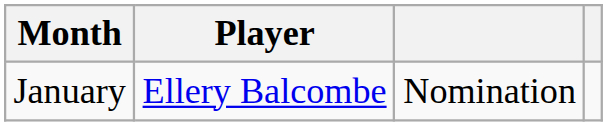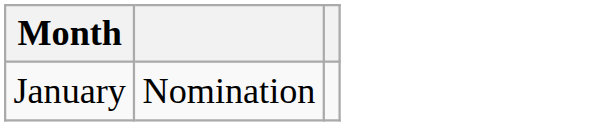- column: Player | Ellery Balcombe
